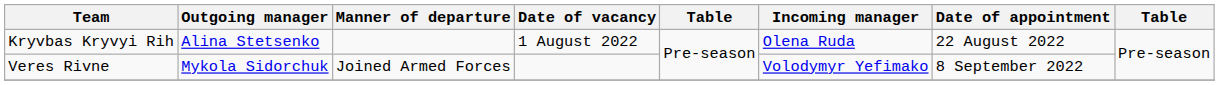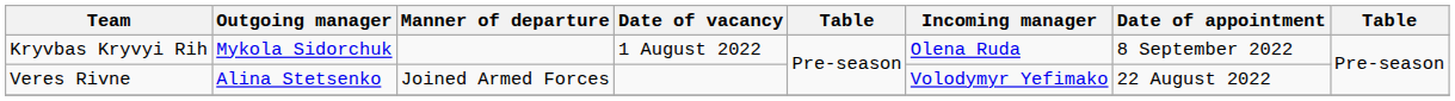Kryvbas Kryvyi Rih | Outgoing manager: Alina Stetsenko -> Mykola Sidorchuk
Kryvbas Kryvyi Rih | Date of appointment: 22 August 2022 -> 8 September 2022
Veres Rivne | Outgoing manager: Mykola Sidorchuk -> Alina Stetsenko
Veres Rivne | Date of appointment: 8 September 2022 -> 22 August 2022
